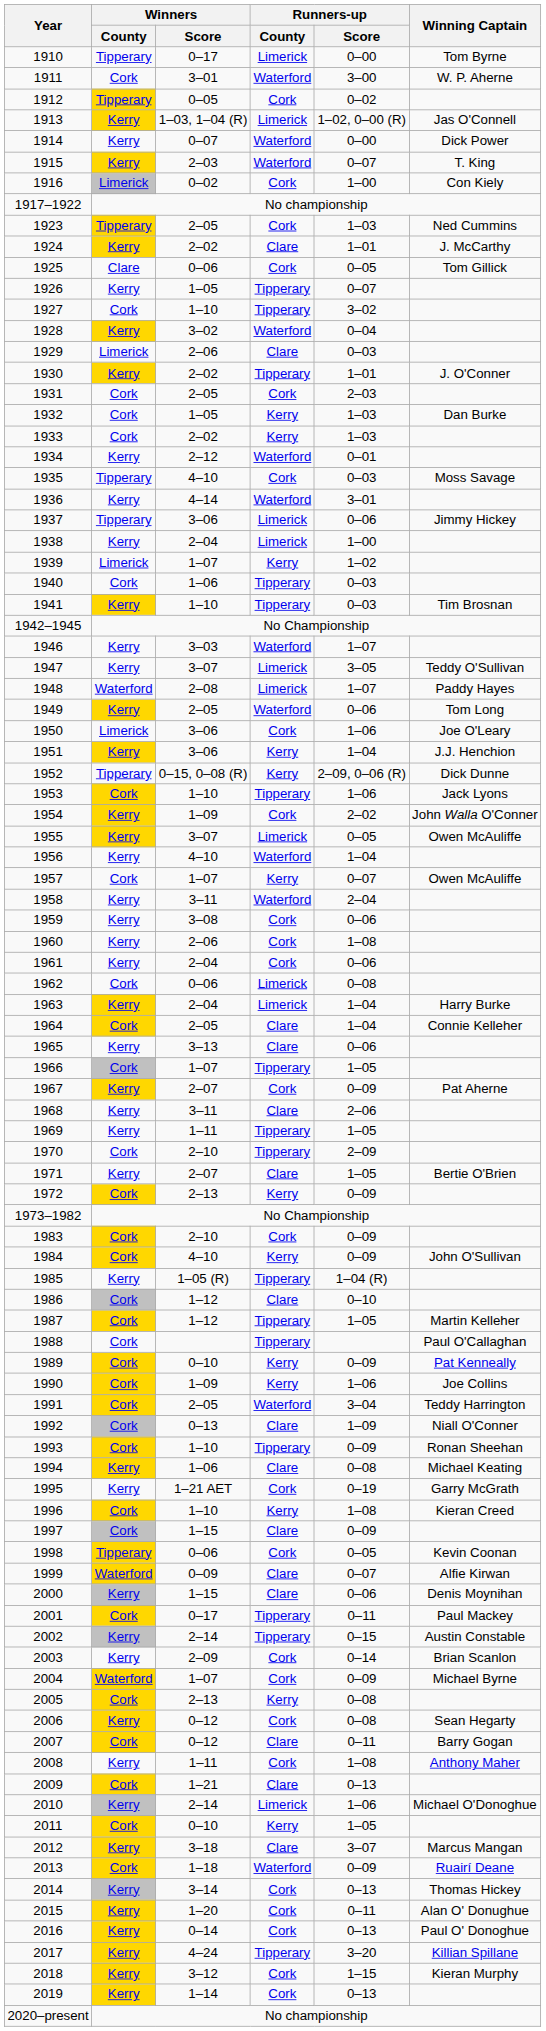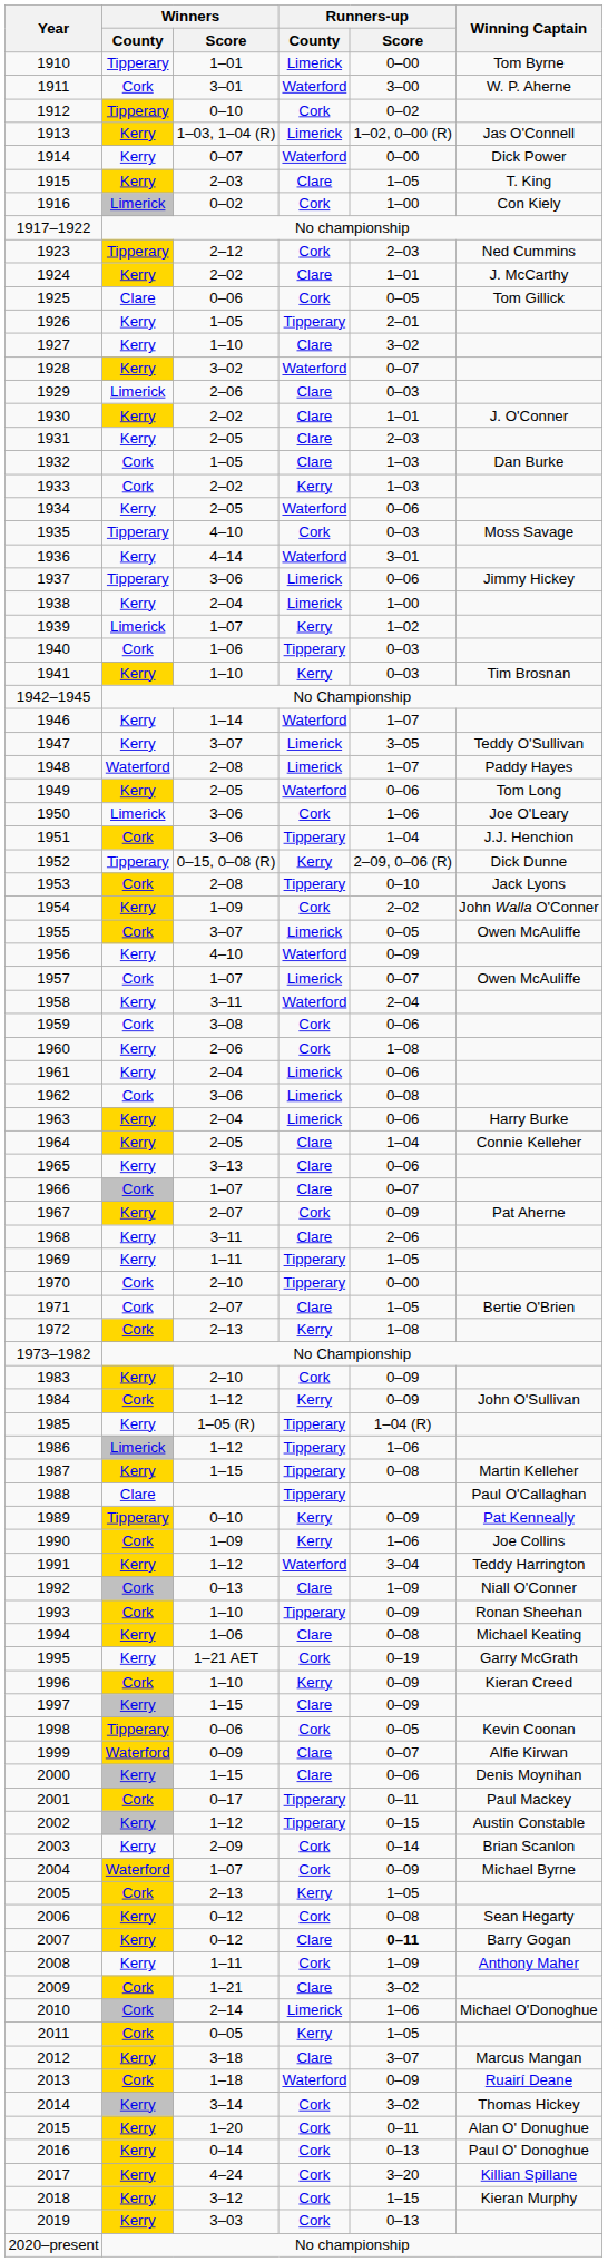1910 | Winners / Score: 0–17 -> 1–01
1912 | Winners / Score: 0–05 -> 0–10
1915 | Runners-up / County: Waterford -> Clare
1915 | Runners-up / Score: 0–07 -> 1–05
1923 | Winners / Score: 2–05 -> 2–12
1923 | Runners-up / Score: 1–03 -> 2–03
1926 | Runners-up / Score: 0–07 -> 2–01
1927 | Winners / County: Cork -> Kerry
1927 | Runners-up / County: Tipperary -> Clare
1928 | Runners-up / Score: 0–04 -> 0–07
1930 | Runners-up / County: Tipperary -> Clare
1931 | Winners / County: Cork -> Kerry
1931 | Runners-up / County: Cork -> Clare
1932 | Runners-up / County: Kerry -> Clare
1934 | Winners / Score: 2–12 -> 2–05
1934 | Runners-up / Score: 0–01 -> 0–06
1941 | Runners-up / County: Tipperary -> Kerry
1946 | Winners / Score: 3–03 -> 1–14
1951 | Winners / County: Kerry -> Cork
1951 | Runners-up / County: Kerry -> Tipperary
1953 | Winners / Score: 1–10 -> 2–08
1953 | Runners-up / Score: 1–06 -> 0–10
1955 | Winners / County: Kerry -> Cork
1956 | Runners-up / Score: 1–04 -> 0–09
1957 | Runners-up / County: Kerry -> Limerick
1959 | Winners / County: Kerry -> Cork
1961 | Runners-up / County: Cork -> Limerick
1962 | Winners / Score: 0–06 -> 3–06
1963 | Runners-up / Score: 1–04 -> 0–06
1964 | Winners / County: Cork -> Kerry
1966 | Runners-up / County: Tipperary -> Clare
1966 | Runners-up / Score: 1–05 -> 0–07
1970 | Runners-up / Score: 2–09 -> 0–00
1971 | Winners / County: Kerry -> Cork
1972 | Runners-up / Score: 0–09 -> 1–08
1983 | Winners / County: Cork -> Kerry
1984 | Winners / Score: 4–10 -> 1–12
1986 | Winners / County: Cork -> Limerick
1986 | Runners-up / County: Clare -> Tipperary
1986 | Runners-up / Score: 0–10 -> 1–06
1987 | Winners / County: Cork -> Kerry
1987 | Winners / Score: 1–12 -> 1–15
1987 | Runners-up / Score: 1–05 -> 0–08
1988 | Winners / County: Cork -> Clare
1989 | Winners / County: Cork -> Tipperary
1991 | Winners / County: Cork -> Kerry
1991 | Winners / Score: 2–05 -> 1–12
1996 | Runners-up / Score: 1–08 -> 0–09
1997 | Winners / County: Cork -> Kerry
2002 | Winners / Score: 2–14 -> 1–12
2005 | Runners-up / Score: 0–08 -> 1–05
2007 | Winners / County: Cork -> Kerry
2007 | Runners-up / Score: normal -> bold
2008 | Runners-up / Score: 1–08 -> 1–09
2009 | Runners-up / Score: 0–13 -> 3–02
2010 | Winners / County: Kerry -> Cork
2011 | Winners / Score: 0–10 -> 0–05
2014 | Runners-up / Score: 0–13 -> 3–02
2017 | Runners-up / County: Tipperary -> Cork
2019 | Winners / Score: 1–14 -> 3–03
